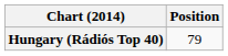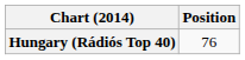Hungary (Rádiós Top 40) | Position: 79 -> 76
